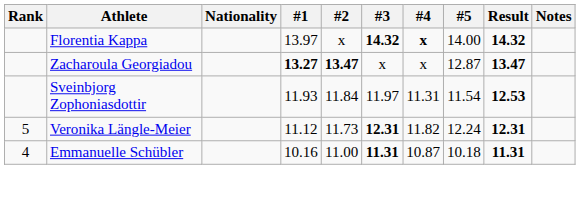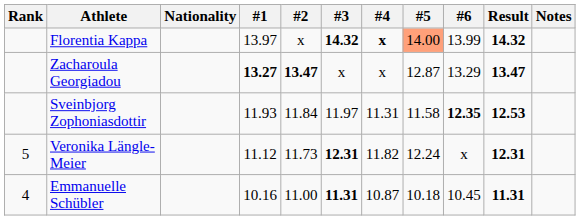+ column: #6 | 13.99 | 13.29 | 12.35 | x | 10.45
Florentia Kappa | #5: no background -> lightsalmon background
Sveinbjorg Zophoniasdottir | #5: 11.54 -> 11.58
